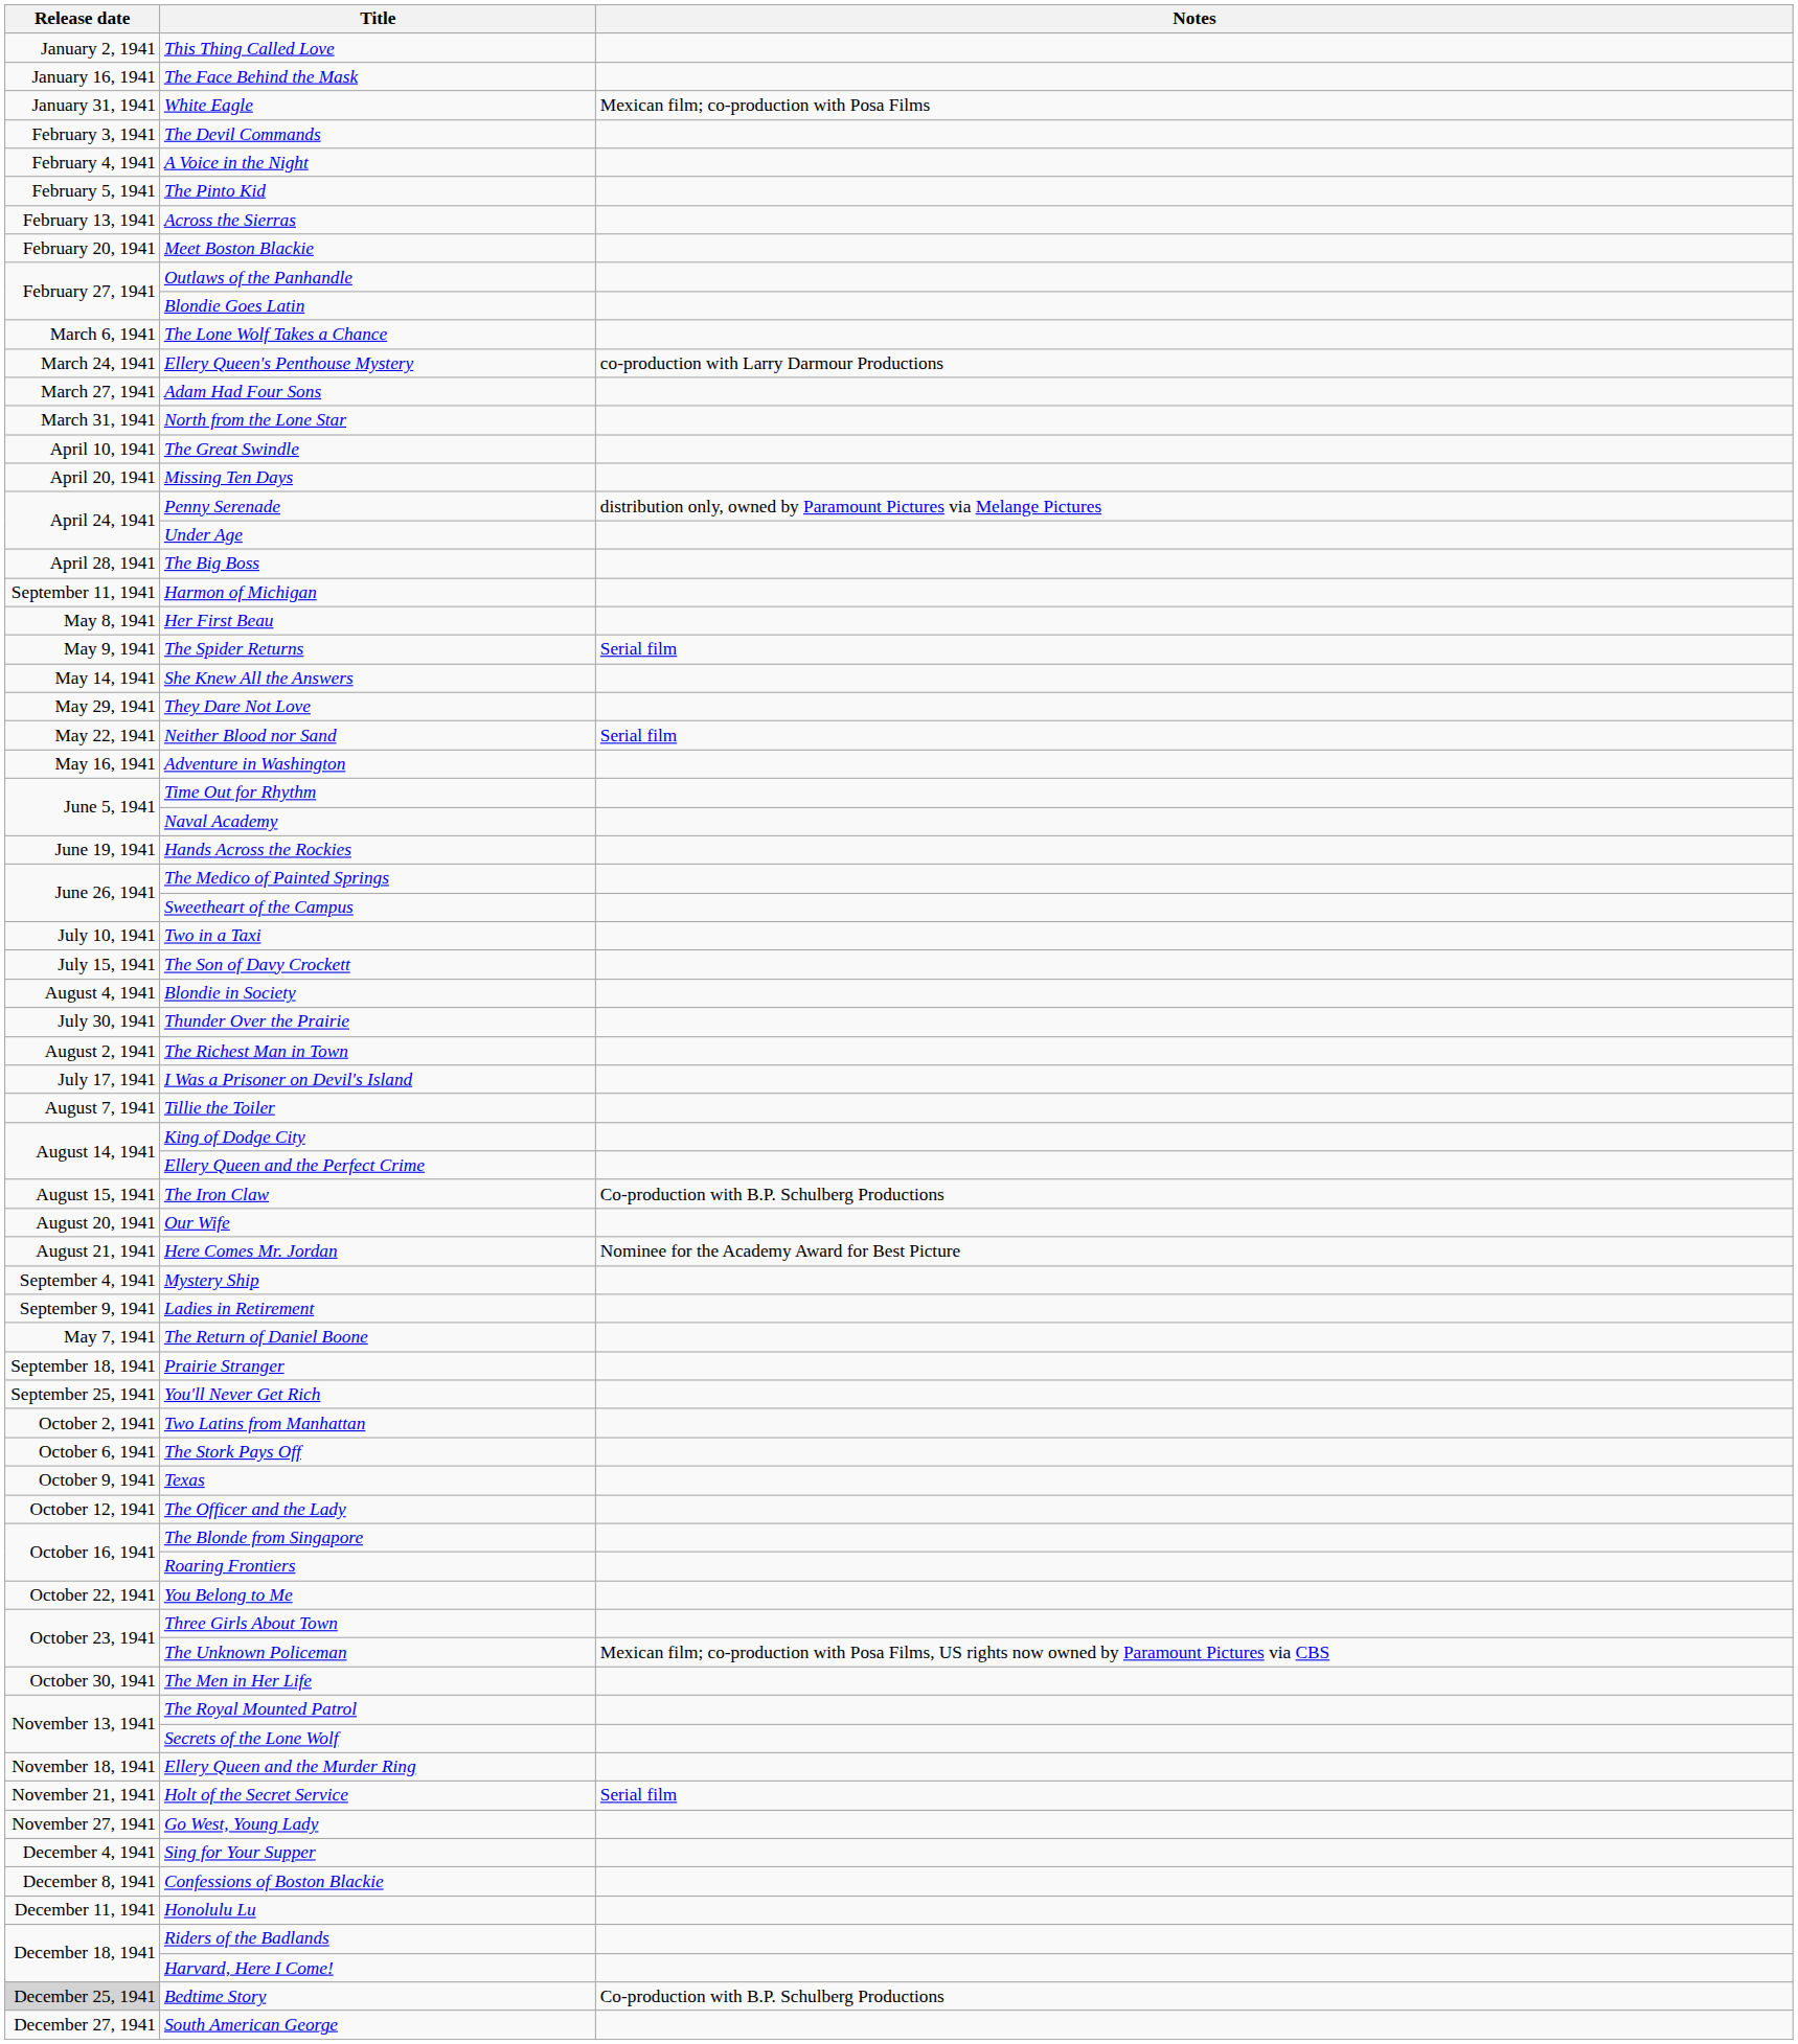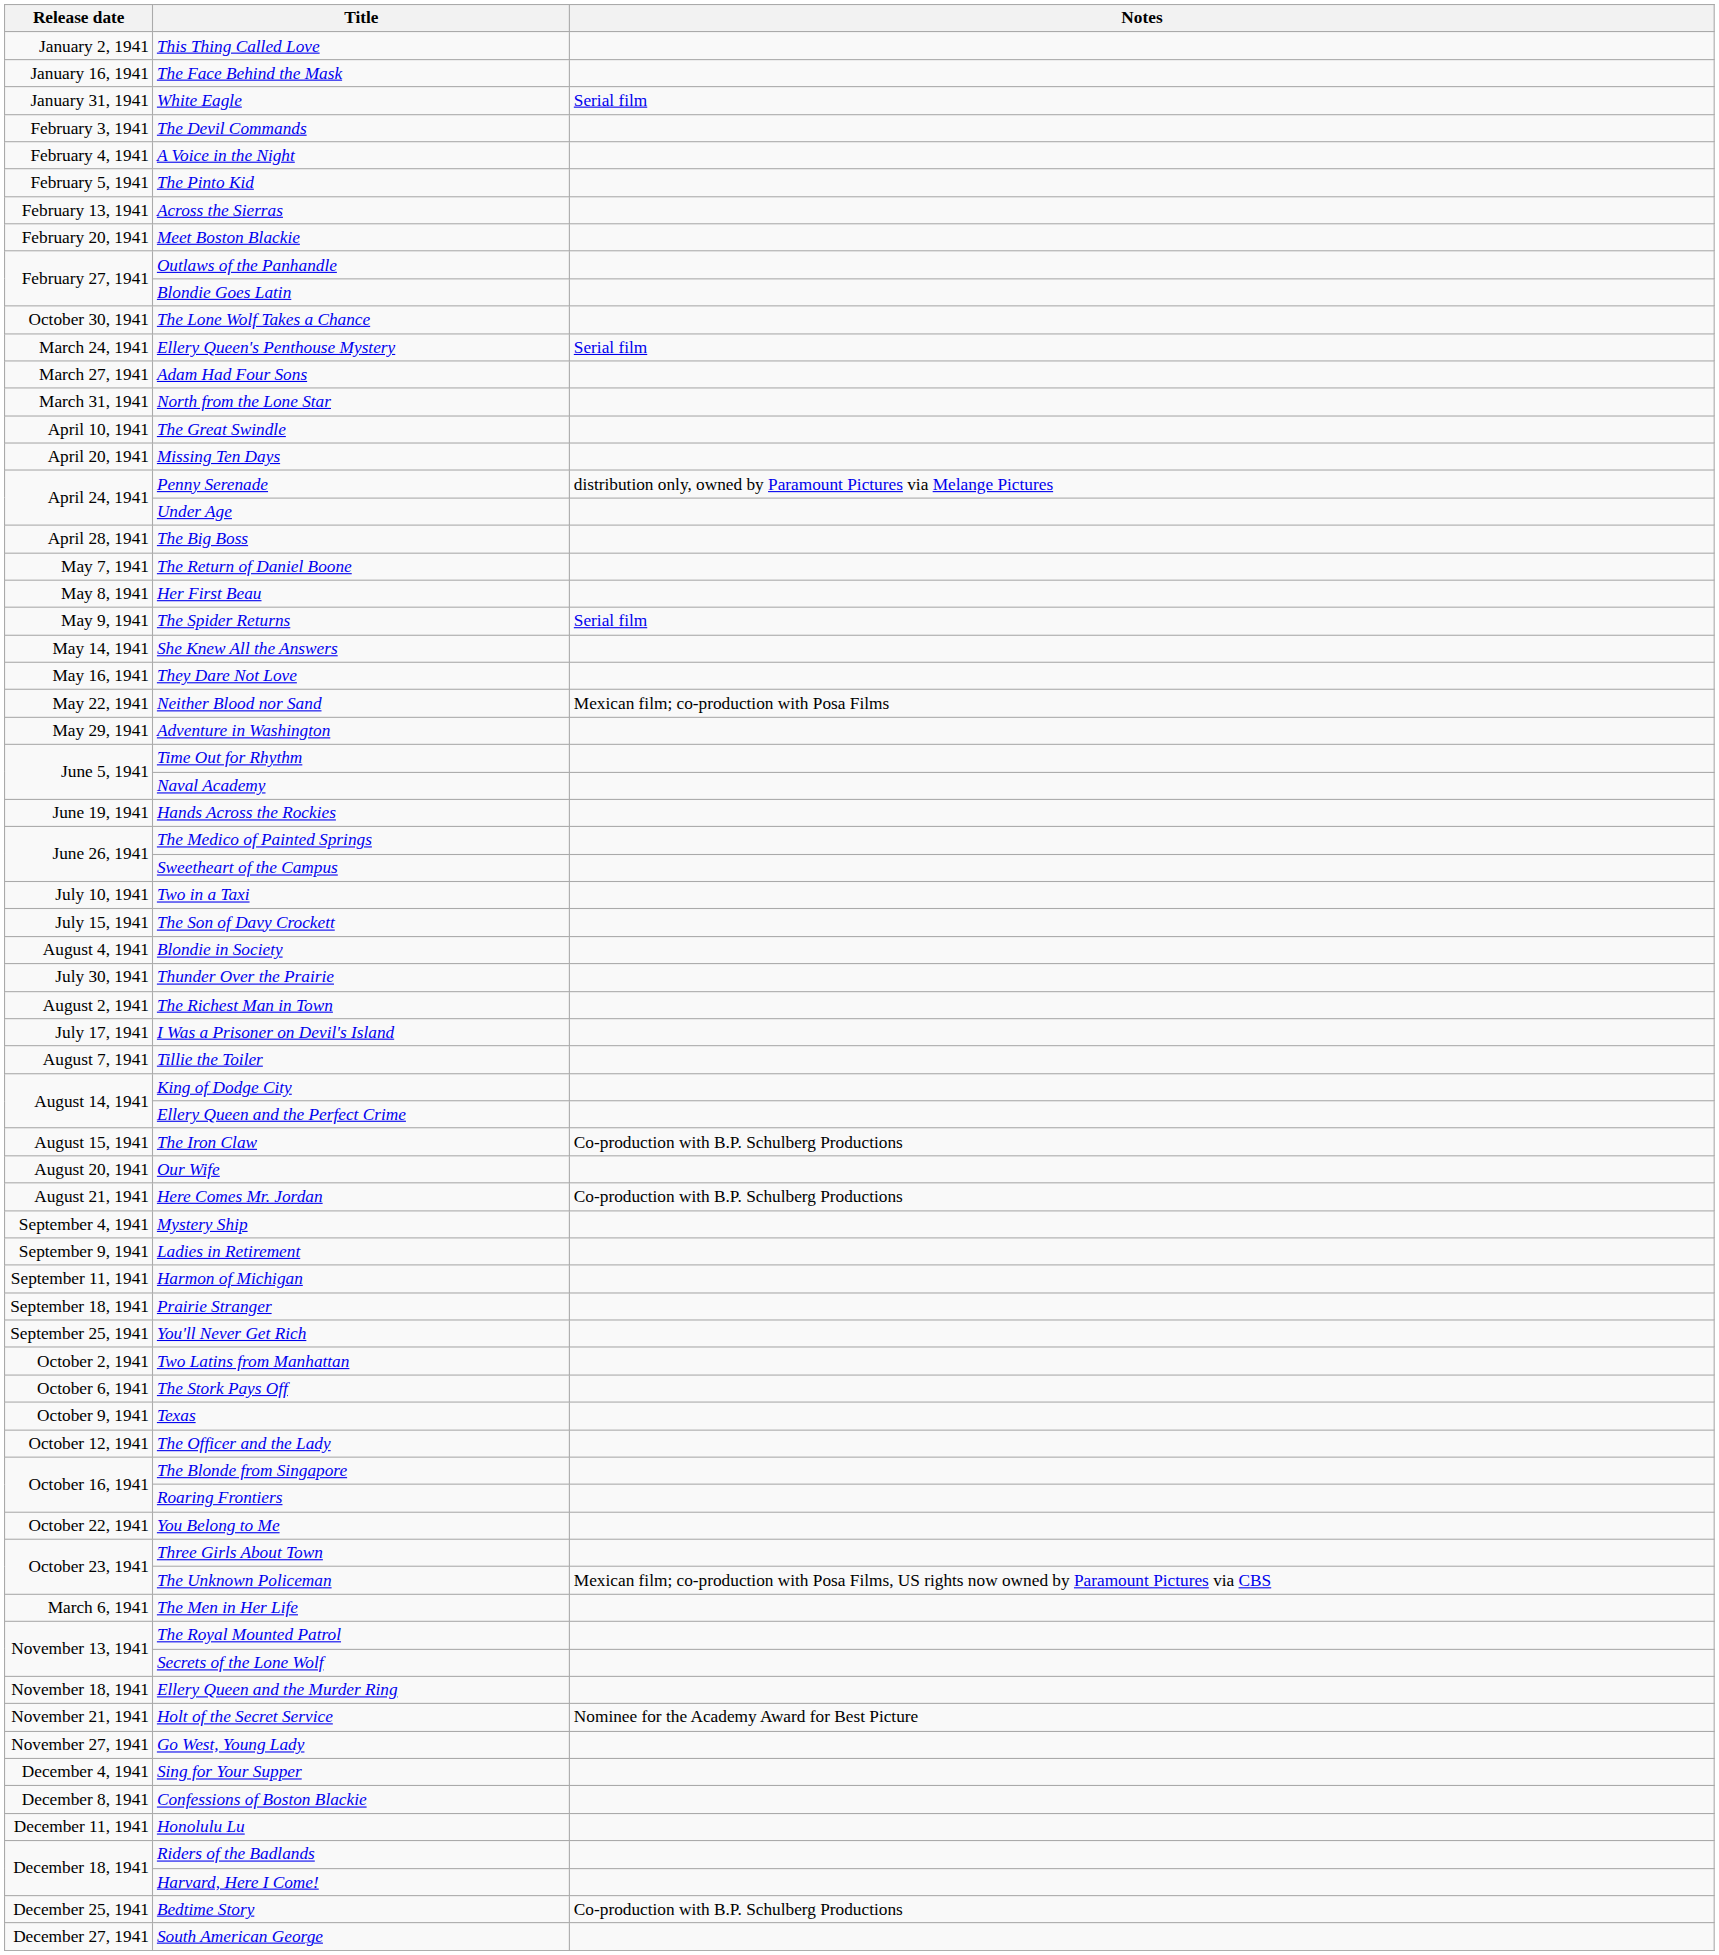White Eagle | Notes: Mexican film; co-production with Posa Films -> Serial film
The Lone Wolf Takes a Chance | Release date: March 6, 1941 -> October 30, 1941
Ellery Queen's Penthouse Mystery | Notes: co-production with Larry Darmour Productions -> Serial film
rows swapped: The Return of Daniel Boone <-> Harmon of Michigan
They Dare Not Love | Release date: May 29, 1941 -> May 16, 1941
Neither Blood nor Sand | Notes: Serial film -> Mexican film; co-production with Posa Films
Adventure in Washington | Release date: May 16, 1941 -> May 29, 1941
Here Comes Mr. Jordan | Notes: Nominee for the Academy Award for Best Picture -> Co-production with B.P. Schulberg Productions
The Men in Her Life | Release date: October 30, 1941 -> March 6, 1941
Holt of the Secret Service | Notes: Serial film -> Nominee for the Academy Award for Best Picture
Bedtime Story | Release date: lightgrey background -> no background
